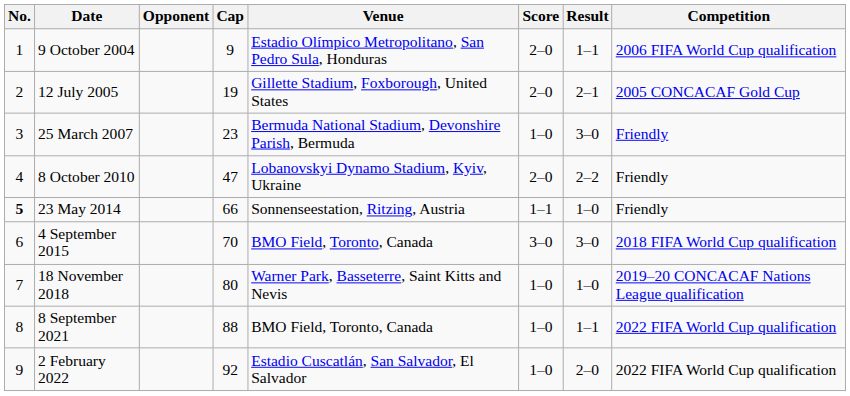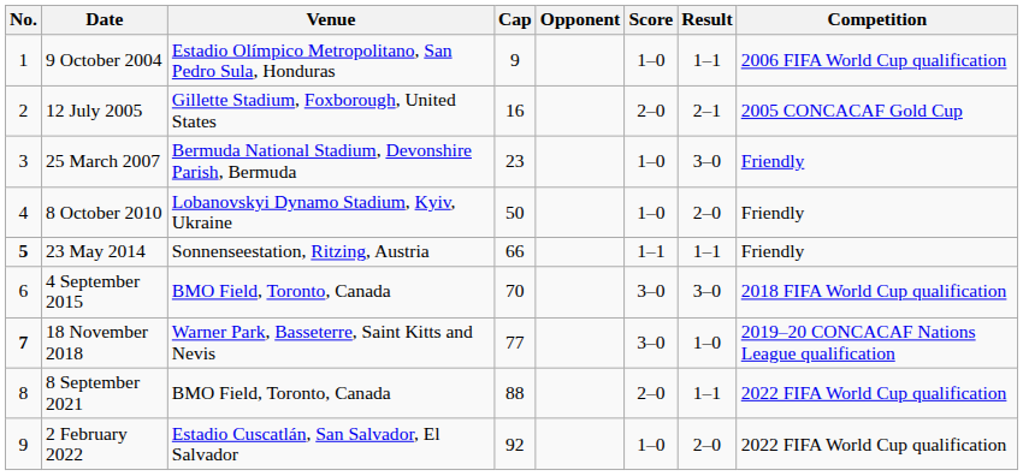columns swapped: Venue <-> Opponent
9 October 2004 | Score: 2–0 -> 1–0
12 July 2005 | Cap: 19 -> 16
8 October 2010 | Cap: 47 -> 50
8 October 2010 | Score: 2–0 -> 1–0
8 October 2010 | Result: 2–2 -> 2–0
23 May 2014 | Result: 1–0 -> 1–1
18 November 2018 | No.: normal -> bold
18 November 2018 | Cap: 80 -> 77
18 November 2018 | Score: 1–0 -> 3–0
8 September 2021 | Score: 1–0 -> 2–0
